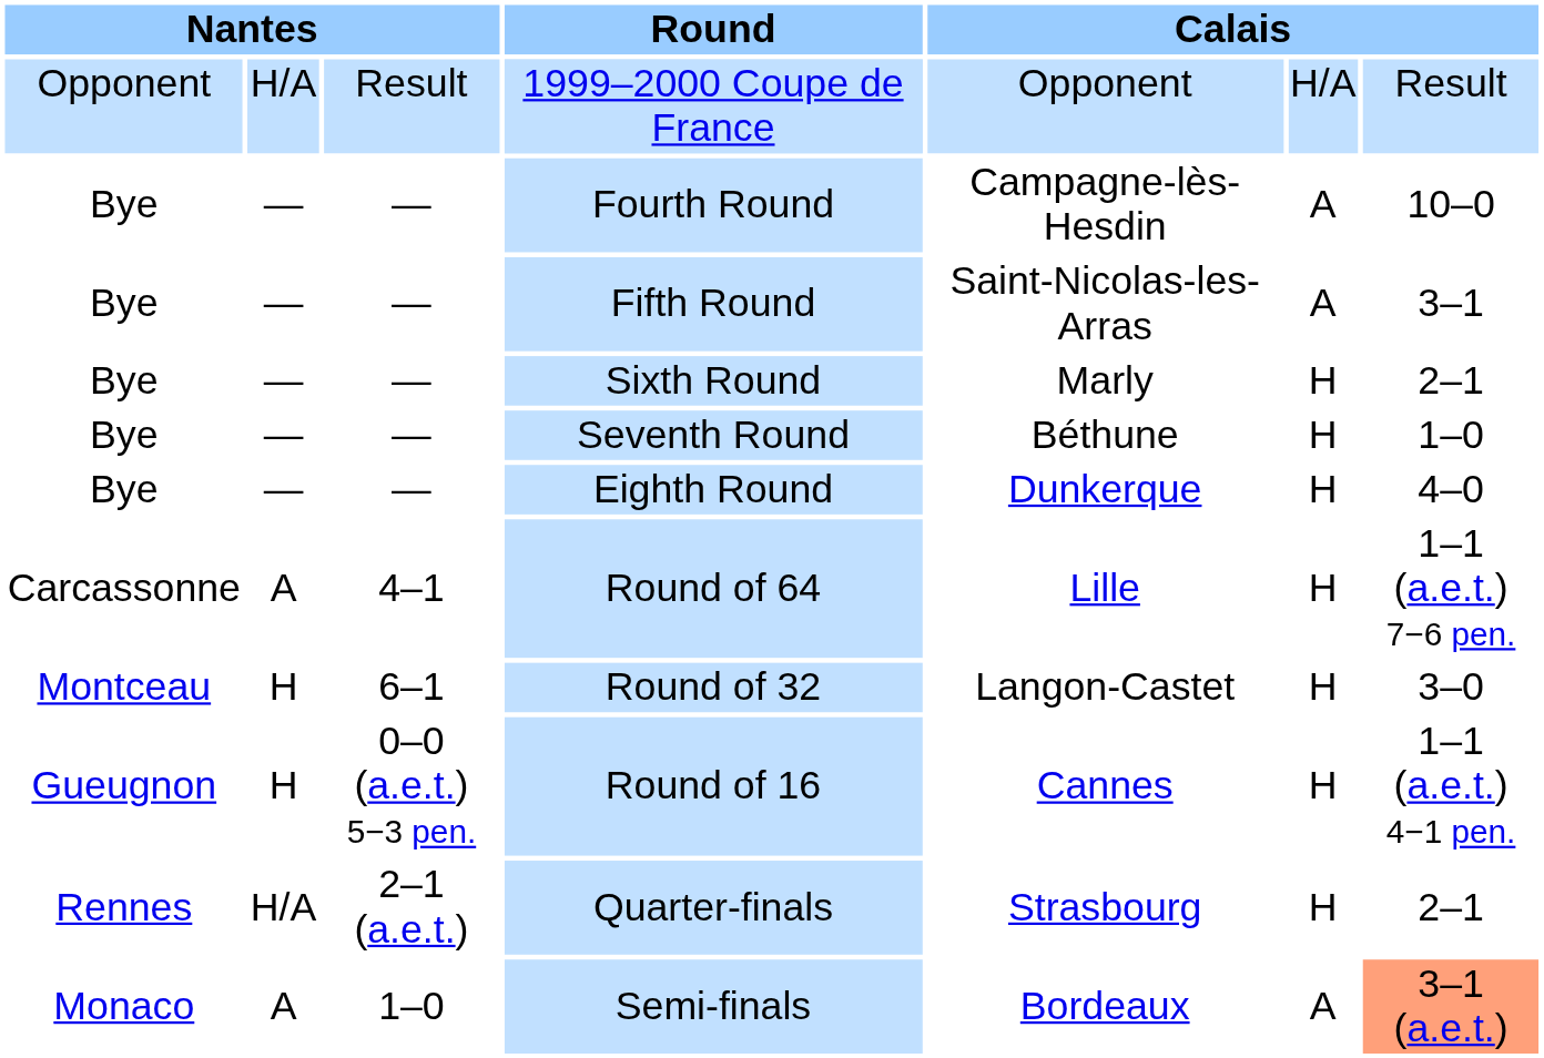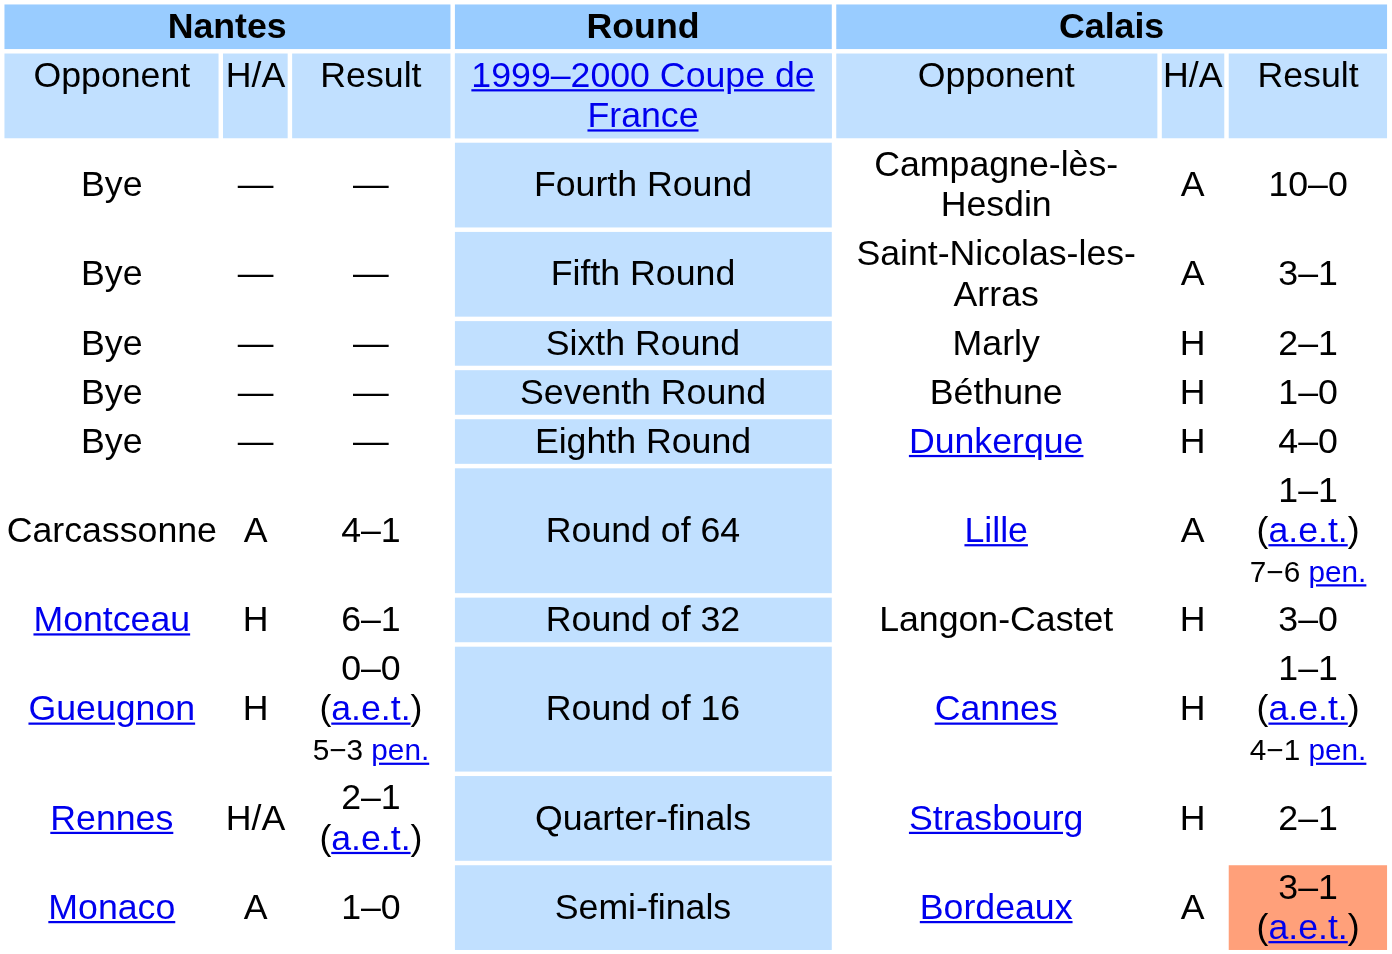Round of 64 | column 6: H -> A
